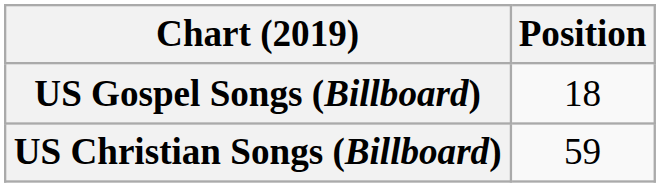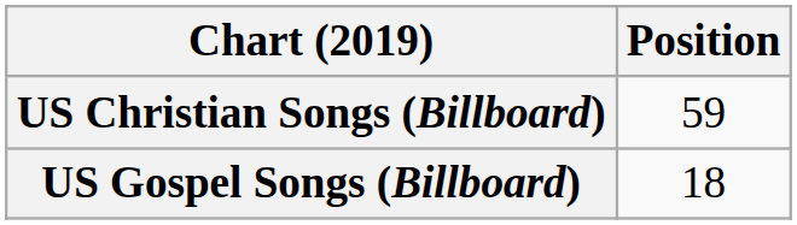rows swapped: US Christian Songs (Billboard) <-> US Gospel Songs (Billboard)
